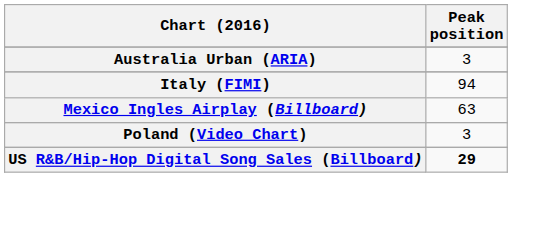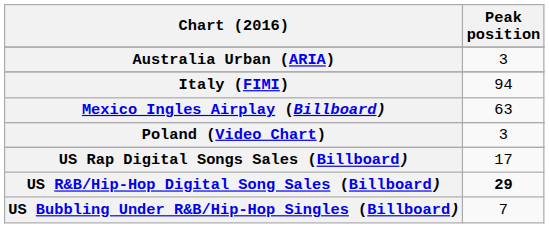+ row: US Rap Digital Songs Sales (Billboard) | 17
+ row: US Bubbling Under R&B/Hip-Hop Singles (Billboard) | 7
